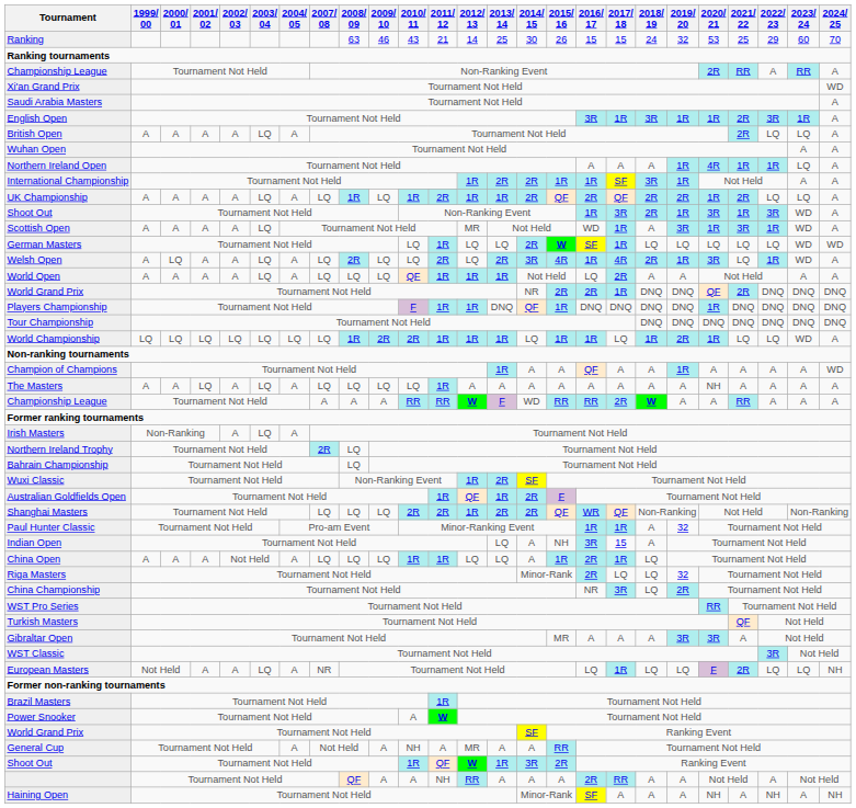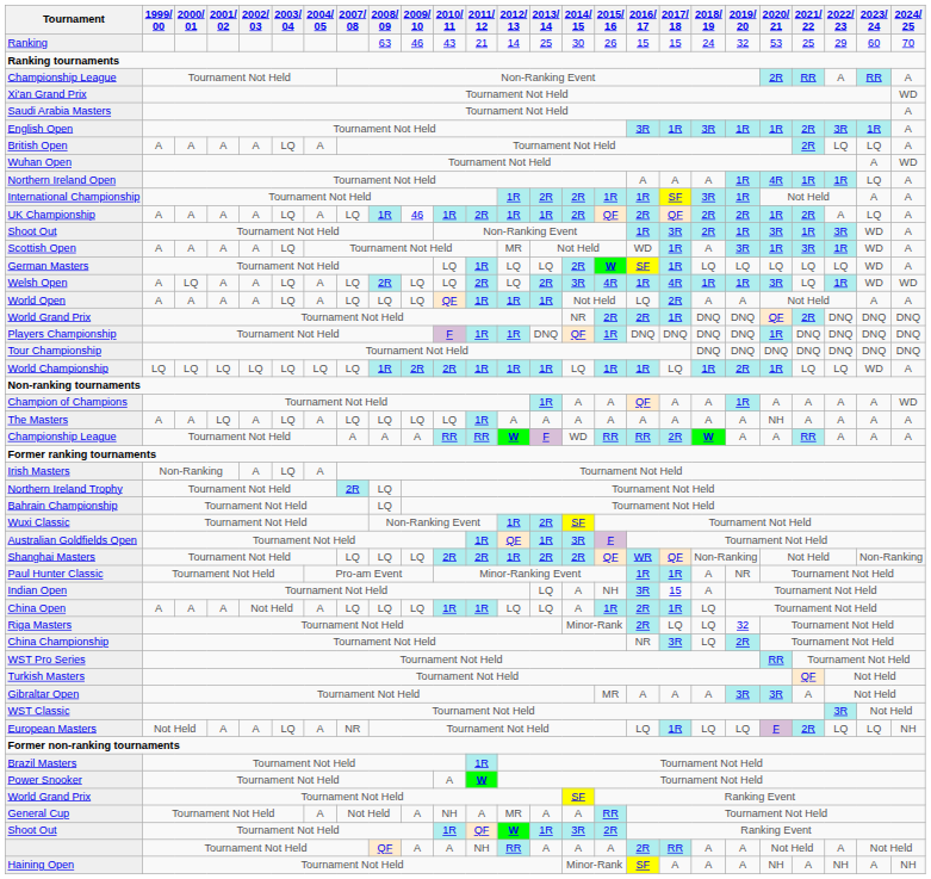Wuhan Open | 2024/ 25: A -> WD
UK Championship | 2009/ 10: LQ -> 46
UK Championship | 2022/ 23: LQ -> A
German Masters | 2024/ 25: WD -> A
Welsh Open | 2018/ 19: 2R -> 1R
Welsh Open | 2024/ 25: A -> WD
Australian Goldfields Open | 2014/ 15: 2R -> 3R
Paul Hunter Classic | 2019/ 20: 32 -> NR
